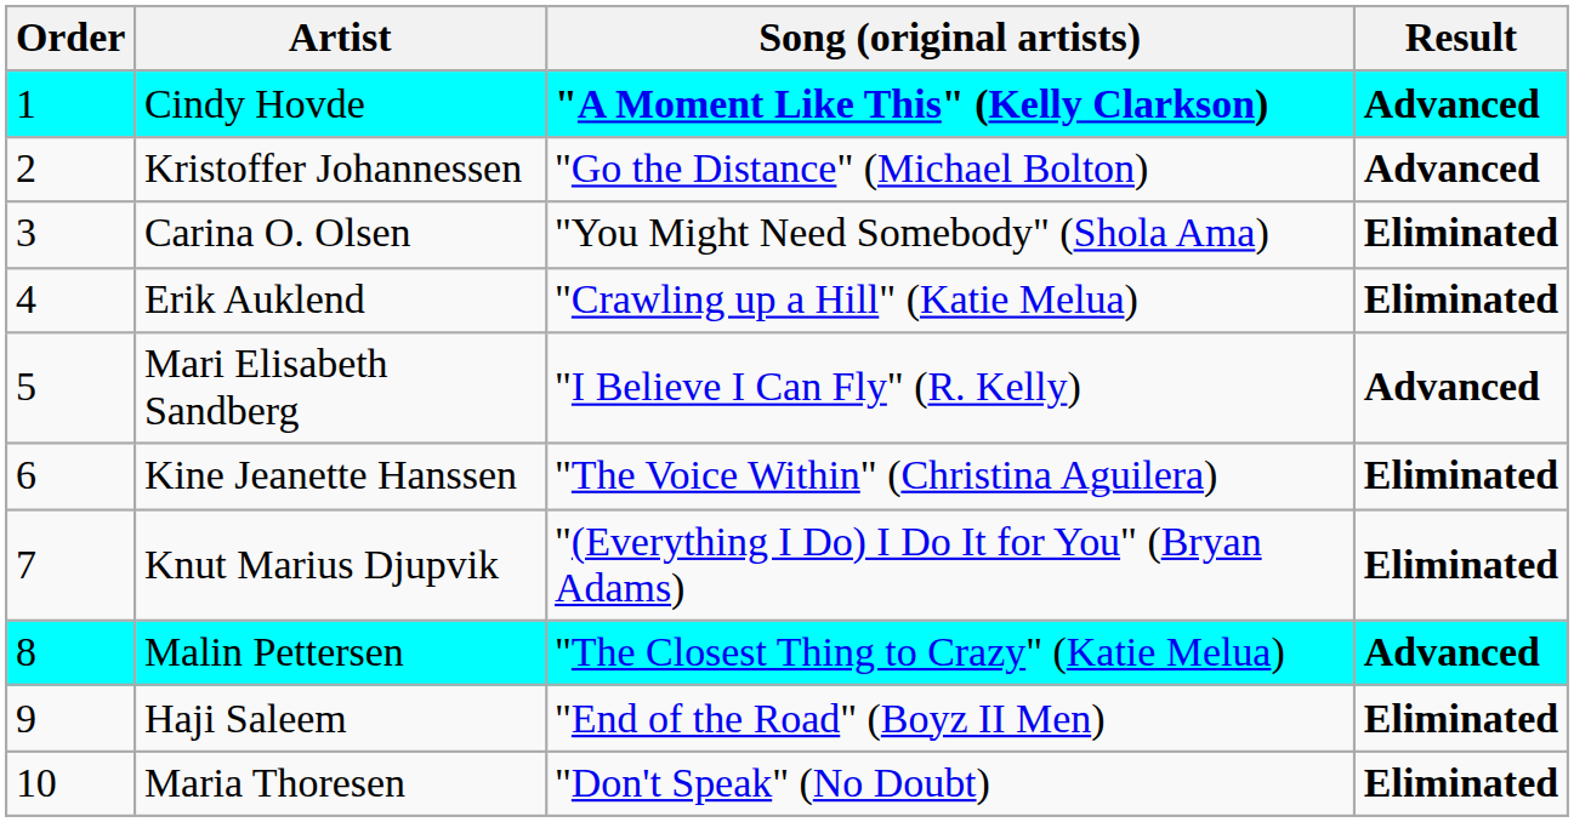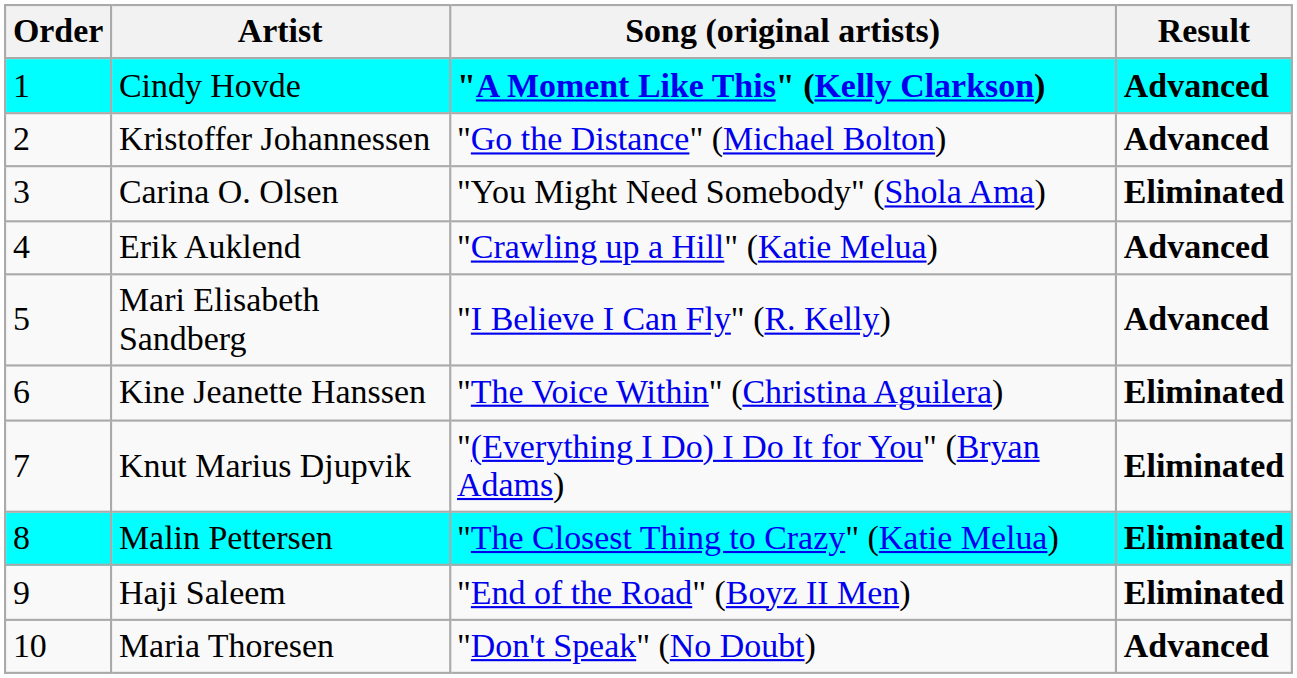Erik Auklend | Result: Eliminated -> Advanced
Malin Pettersen | Result: Advanced -> Eliminated
Maria Thoresen | Result: Eliminated -> Advanced
